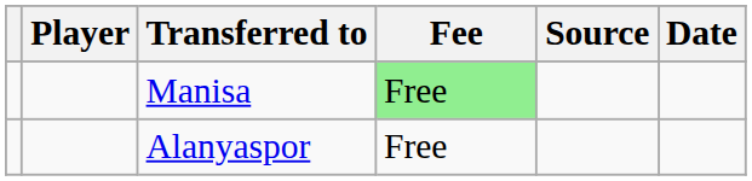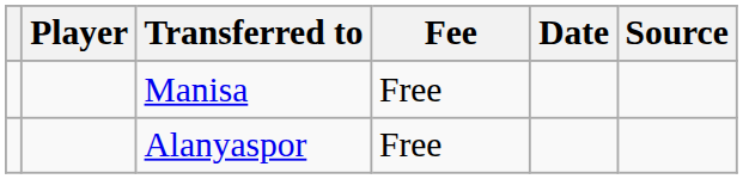columns swapped: Date <-> Source
Manisa | Fee: lightgreen background -> no background
